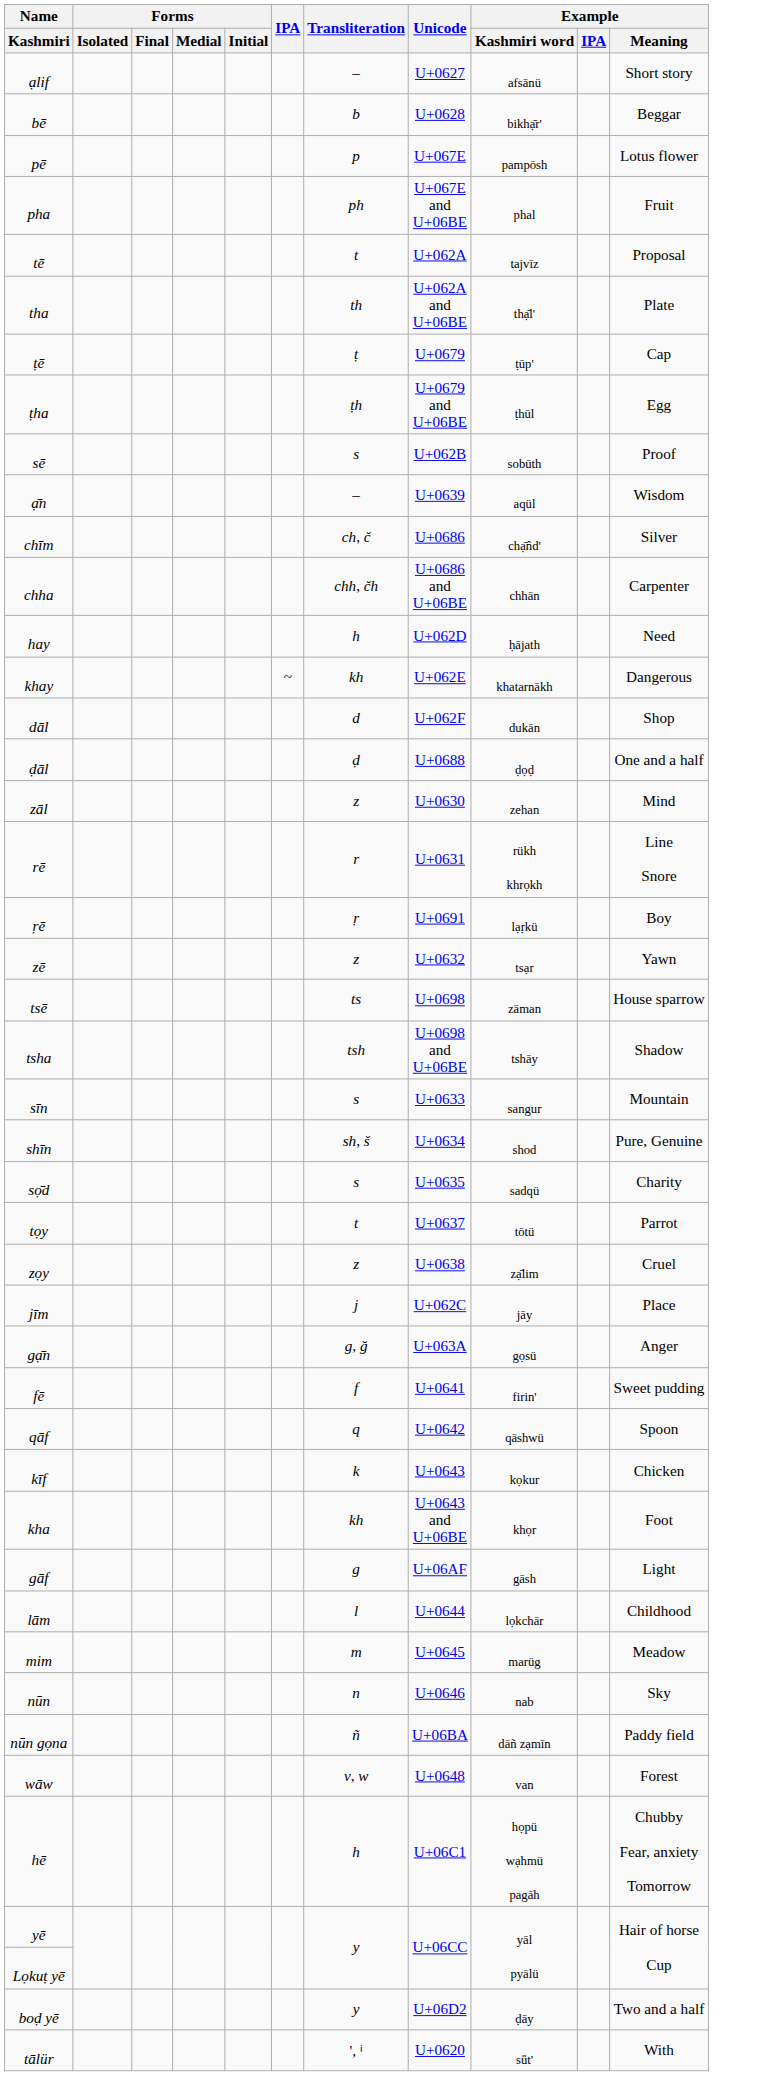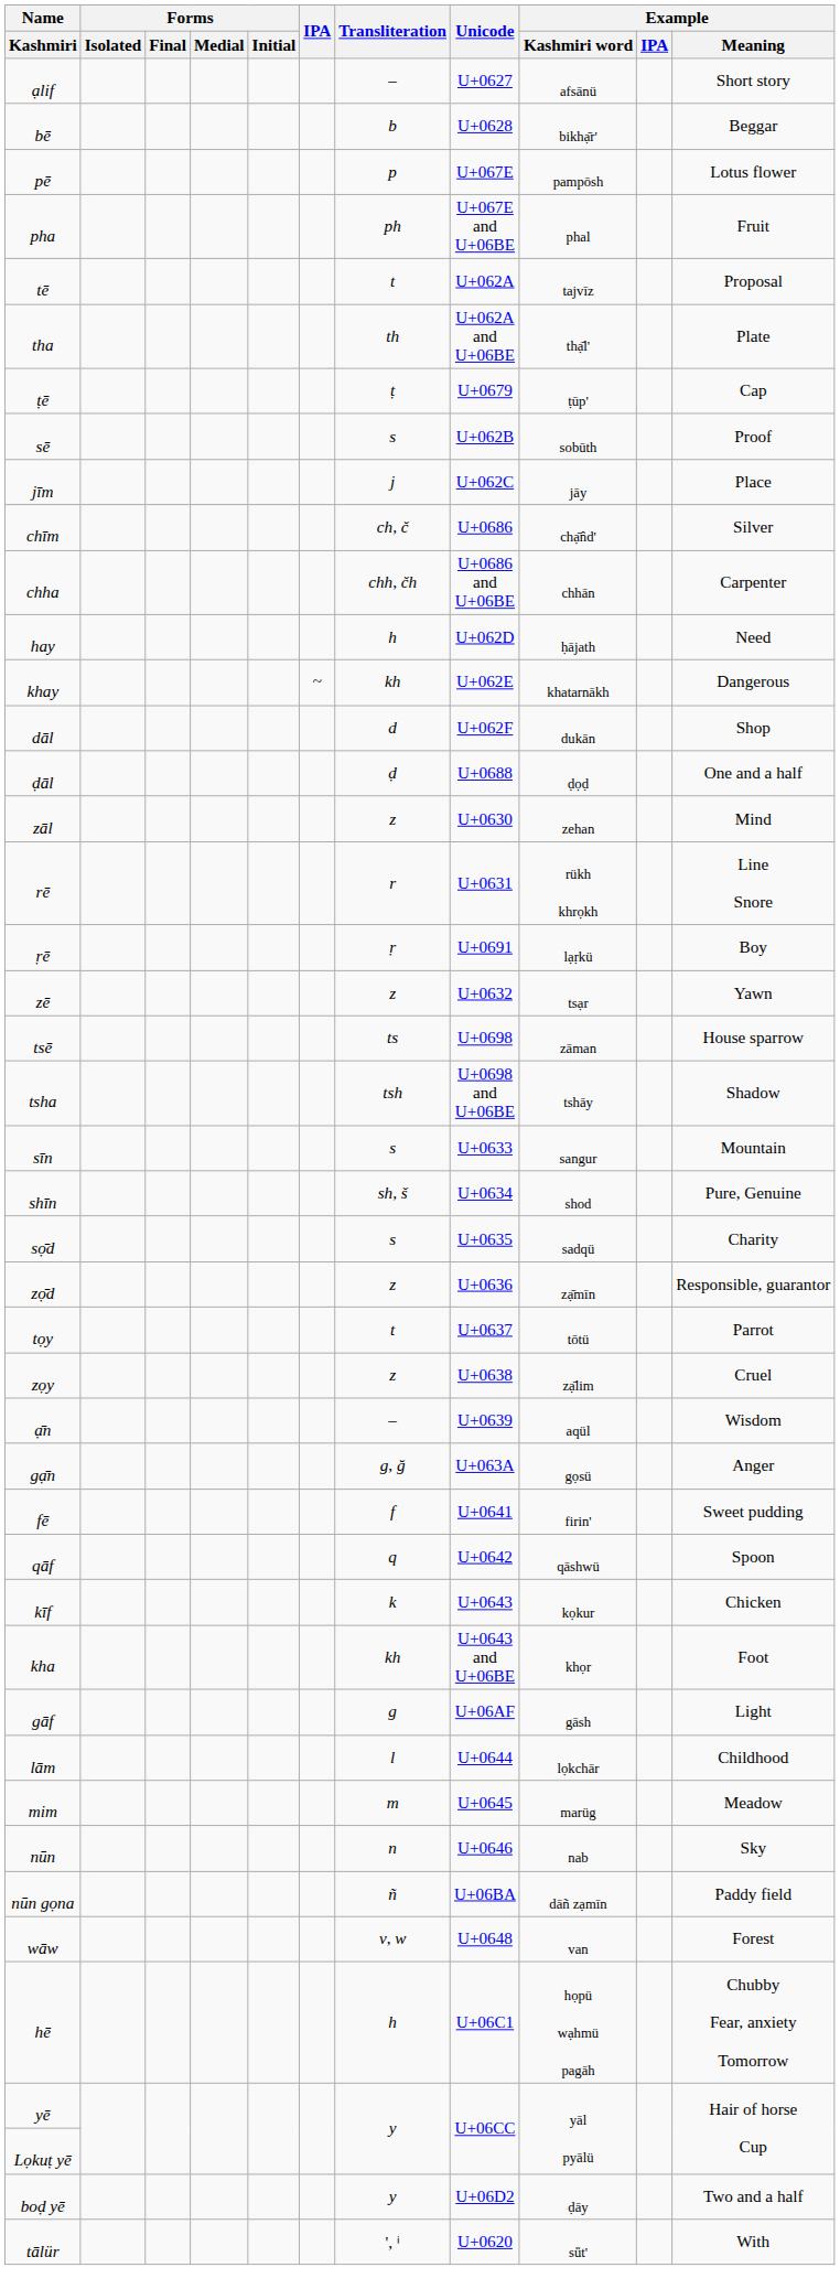- row: ṭha | ṭh | U+0679 and U+06BE | ṭhūl | Egg
rows swapped: jīm <-> ạ̄n
+ row: zọ̄d | z | U+0636 | zạ̄mīn | Responsible, guarantor
